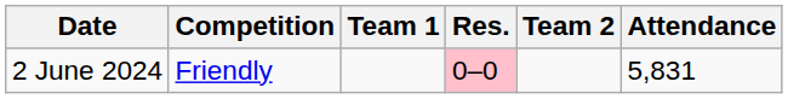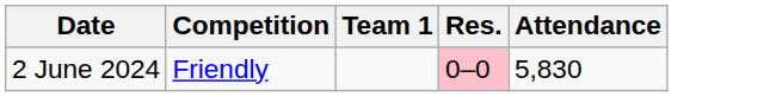- column: Team 2
2 June 2024 | Attendance: 5,831 -> 5,830
